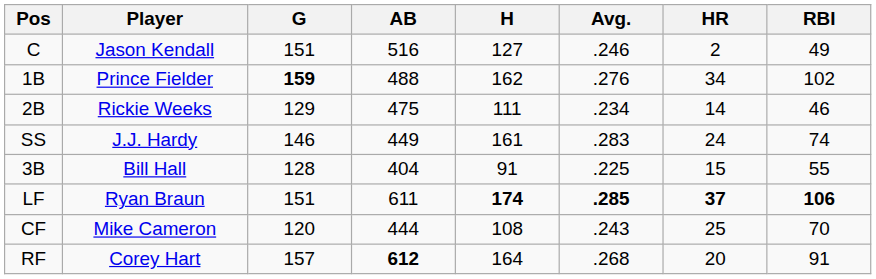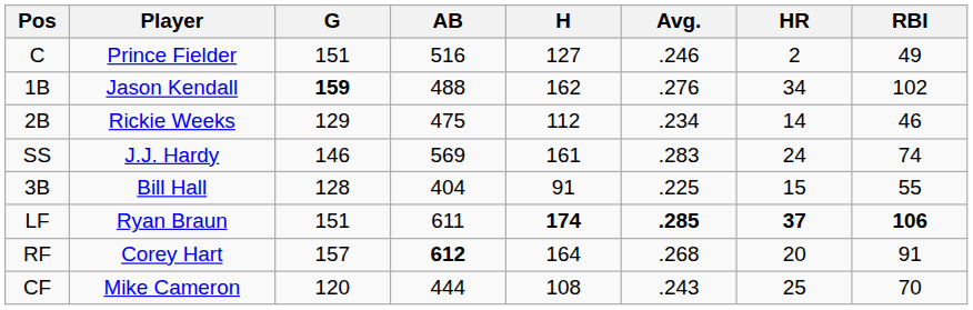C | Player: Jason Kendall -> Prince Fielder
1B | Player: Prince Fielder -> Jason Kendall
2B | H: 111 -> 112
SS | AB: 449 -> 569
rows swapped: CF <-> RF
